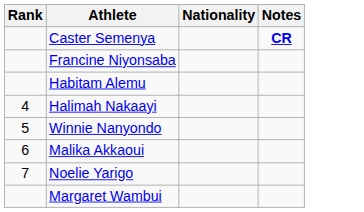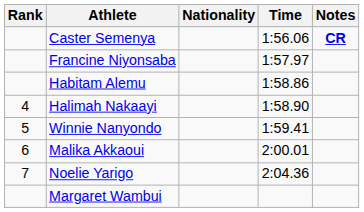+ column: Time | 1:56.06 | 1:57.97 | 1:58.86 | 1:58.90 | 1:59.41 | 2:00.01 | 2:04.36
